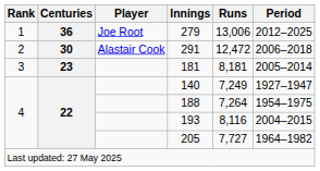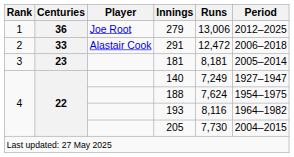291 | Centuries: 30 -> 33
188 | Runs: 7,264 -> 7,624
193 | Period: 2004–2015 -> 1964–1982
205 | Runs: 7,727 -> 7,730
205 | Period: 1964–1982 -> 2004–2015
